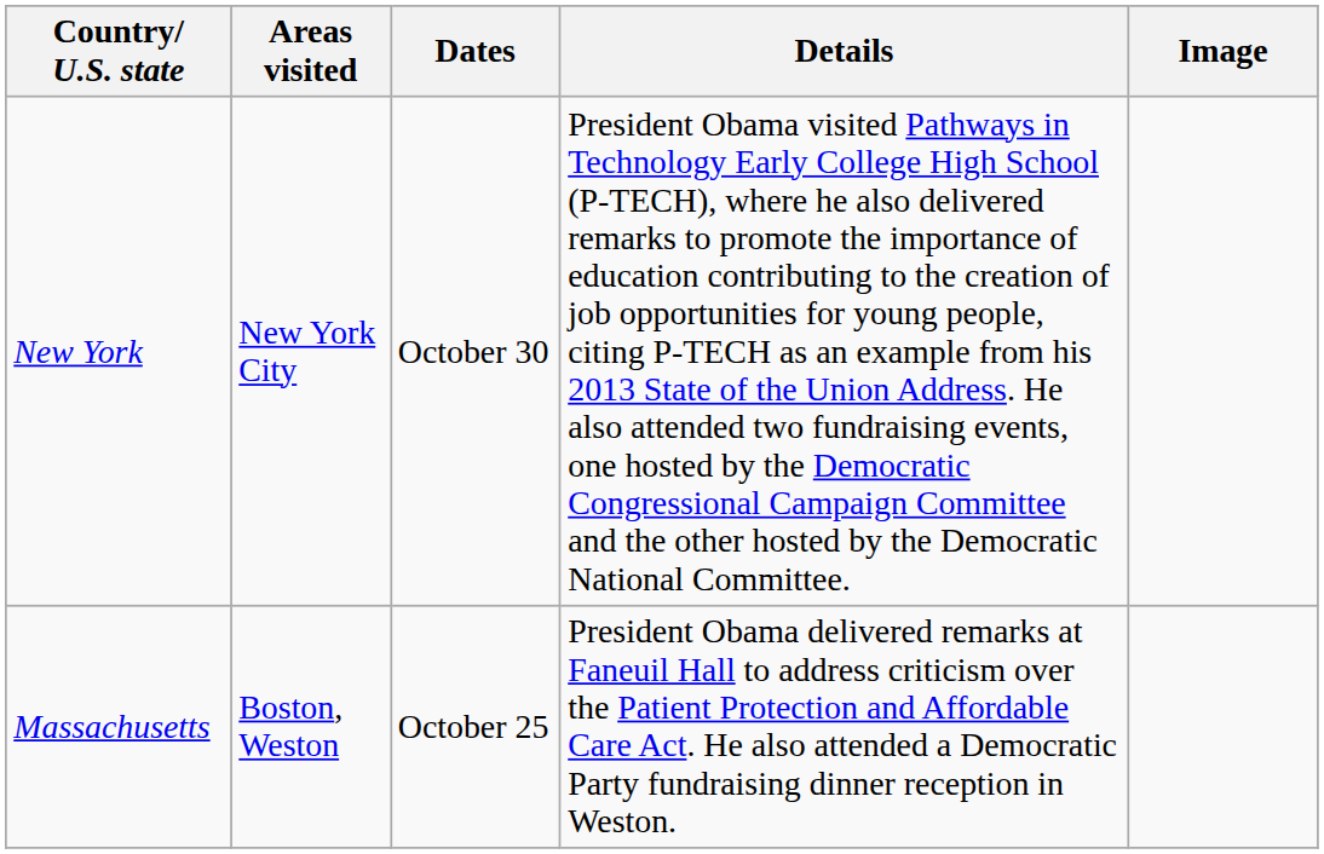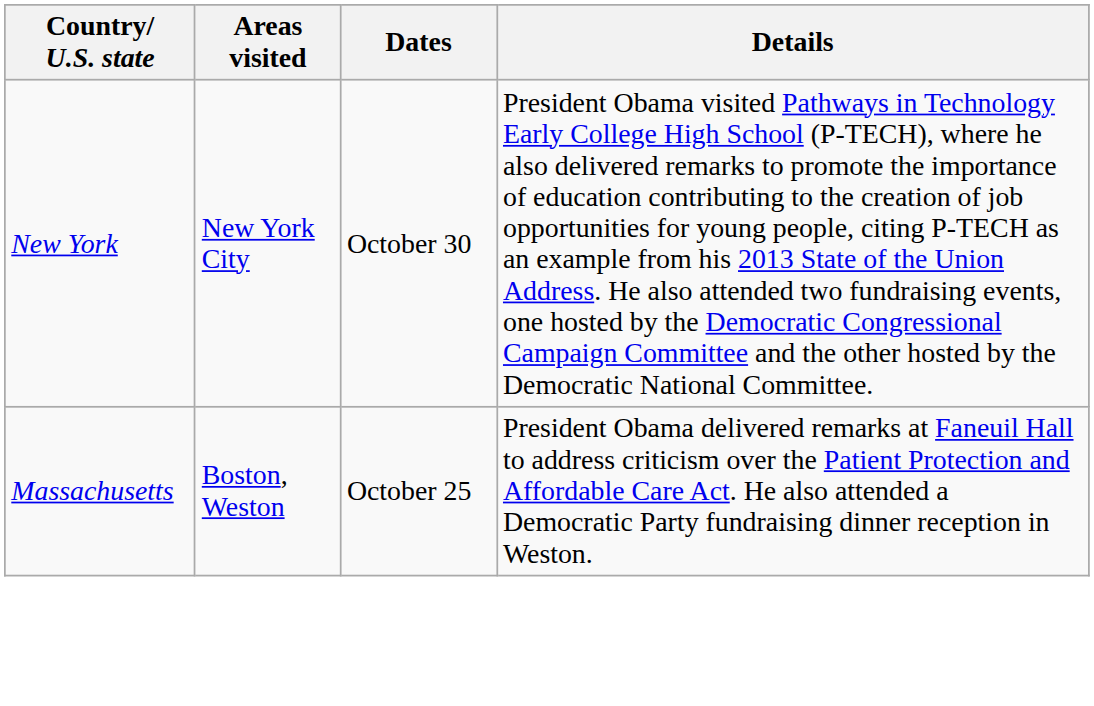- column: Image
